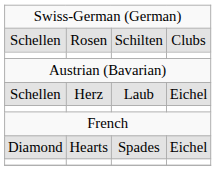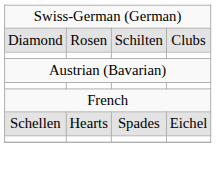Rosen | column 1: Schellen -> Diamond
- row: Schellen | Herz | Laub | Eichel
Hearts | column 1: Diamond -> Schellen
